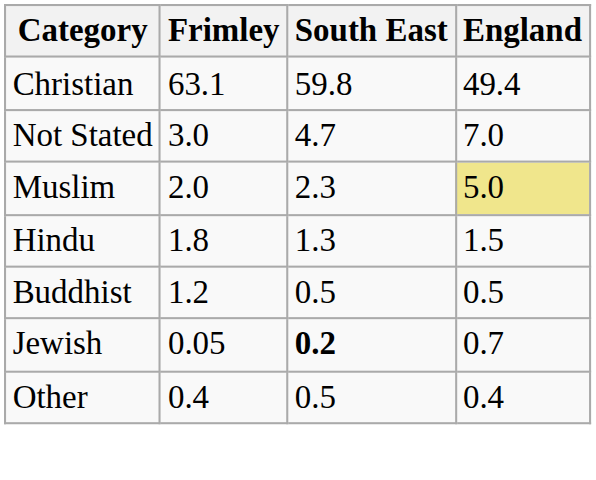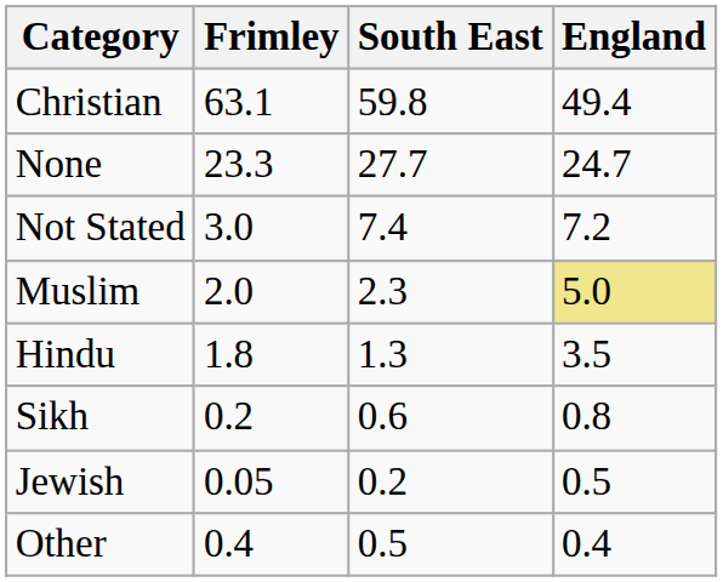+ row: None | 23.3 | 27.7 | 24.7
Not Stated | South East: 4.7 -> 7.4
Not Stated | England: 7.0 -> 7.2
Hindu | England: 1.5 -> 3.5
- row: Buddhist | 1.2 | 0.5 | 0.5
+ row: Sikh | 0.2 | 0.6 | 0.8
Jewish | South East: bold -> normal
Jewish | England: 0.7 -> 0.5
